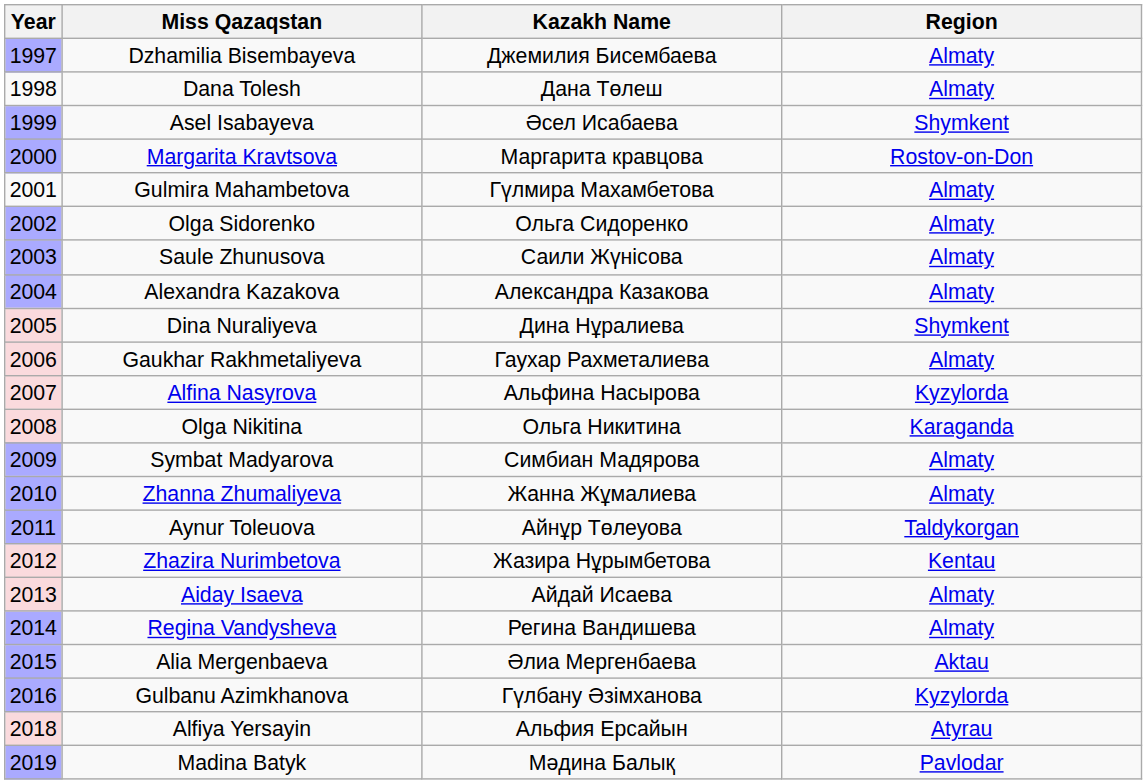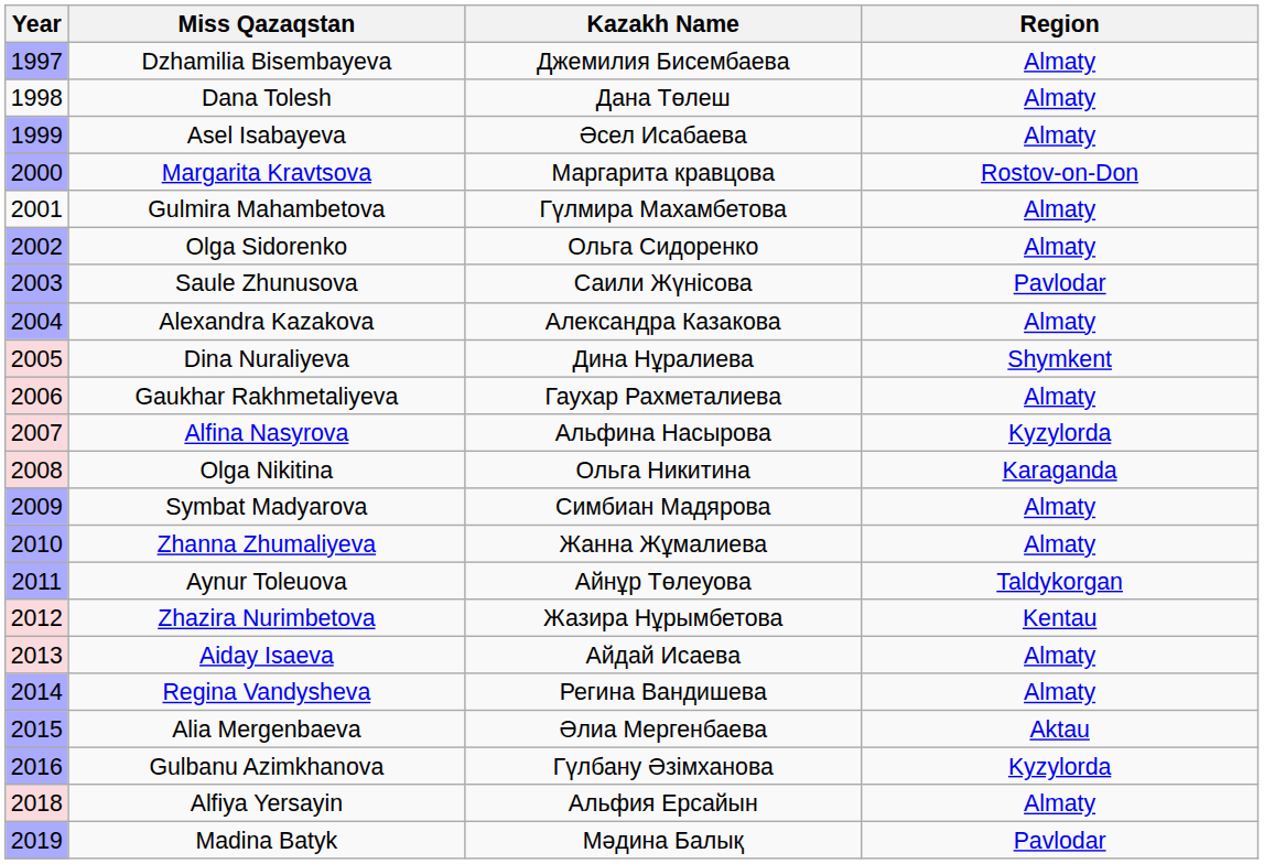Asel Isabayeva | Region: Shymkent -> Almaty
Saule Zhunusova | Region: Almaty -> Pavlodar
Alfiya Yersayin | Region: Atyrau -> Almaty
